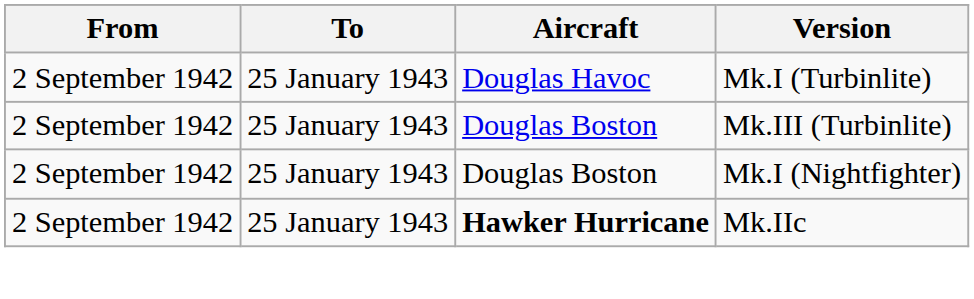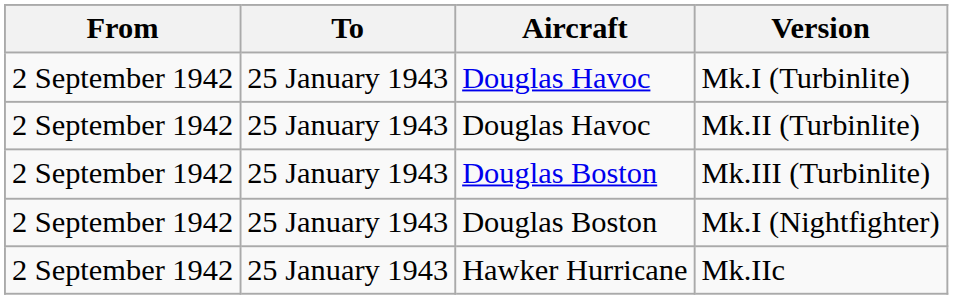+ row: 2 September 1942 | 25 January 1943 | Douglas Havoc | Mk.II (Turbinlite)
Mk.IIc | Aircraft: bold -> normal
